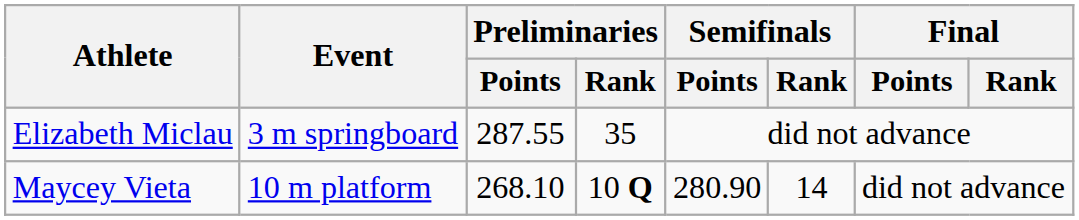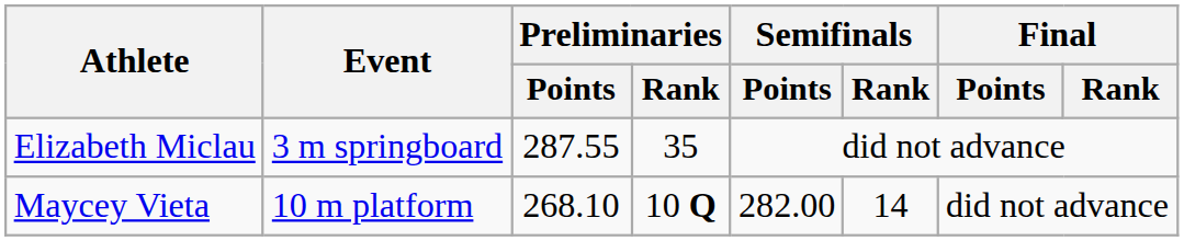Maycey Vieta | Semifinals / Points: 280.90 -> 282.00
